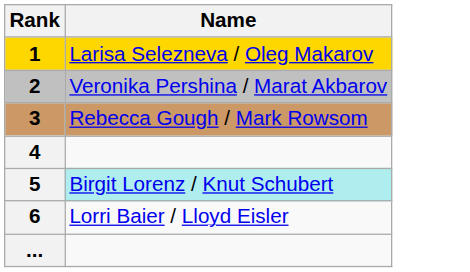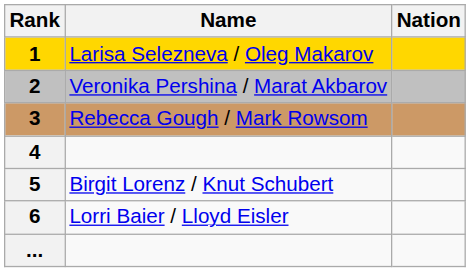+ column: Nation
5 | Name: paleturquoise background -> no background
